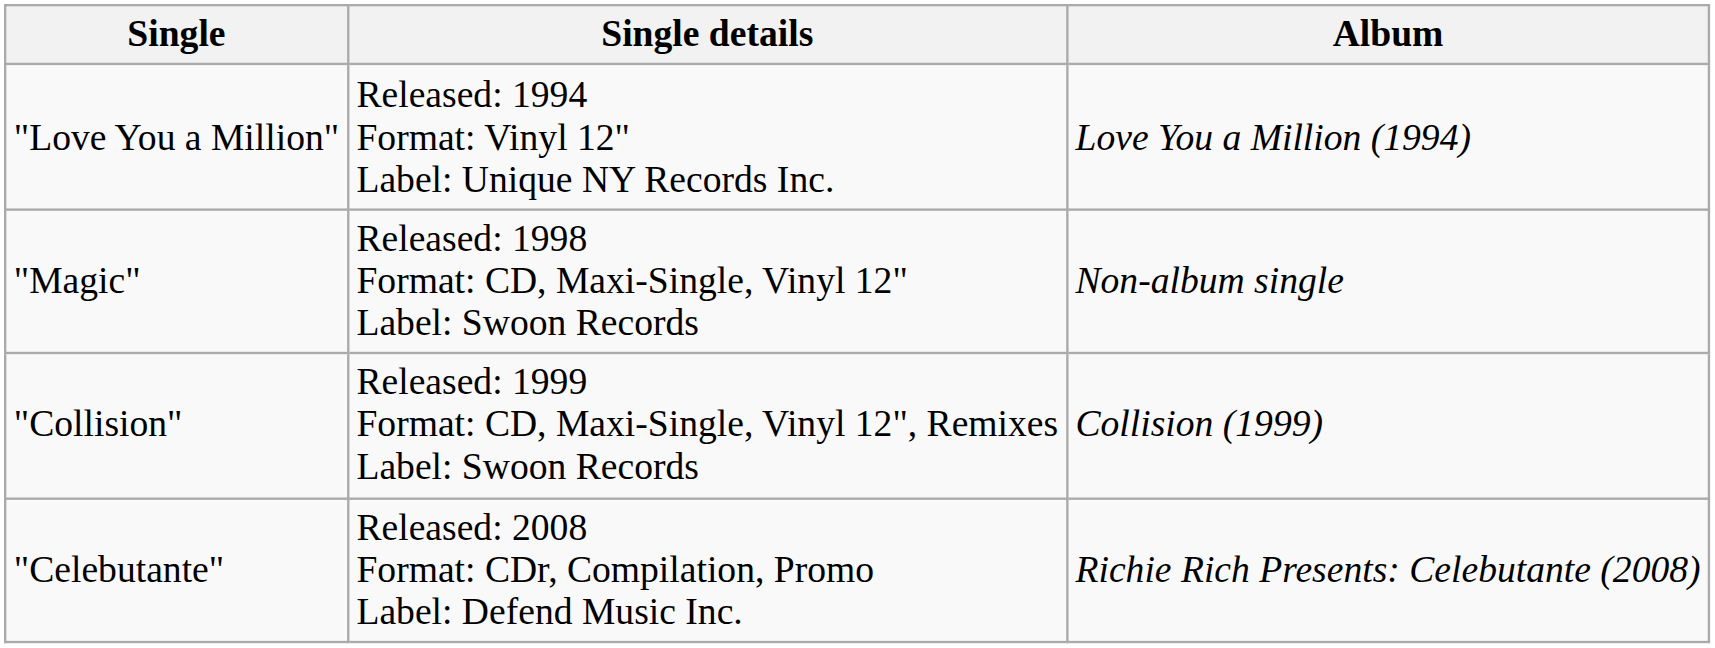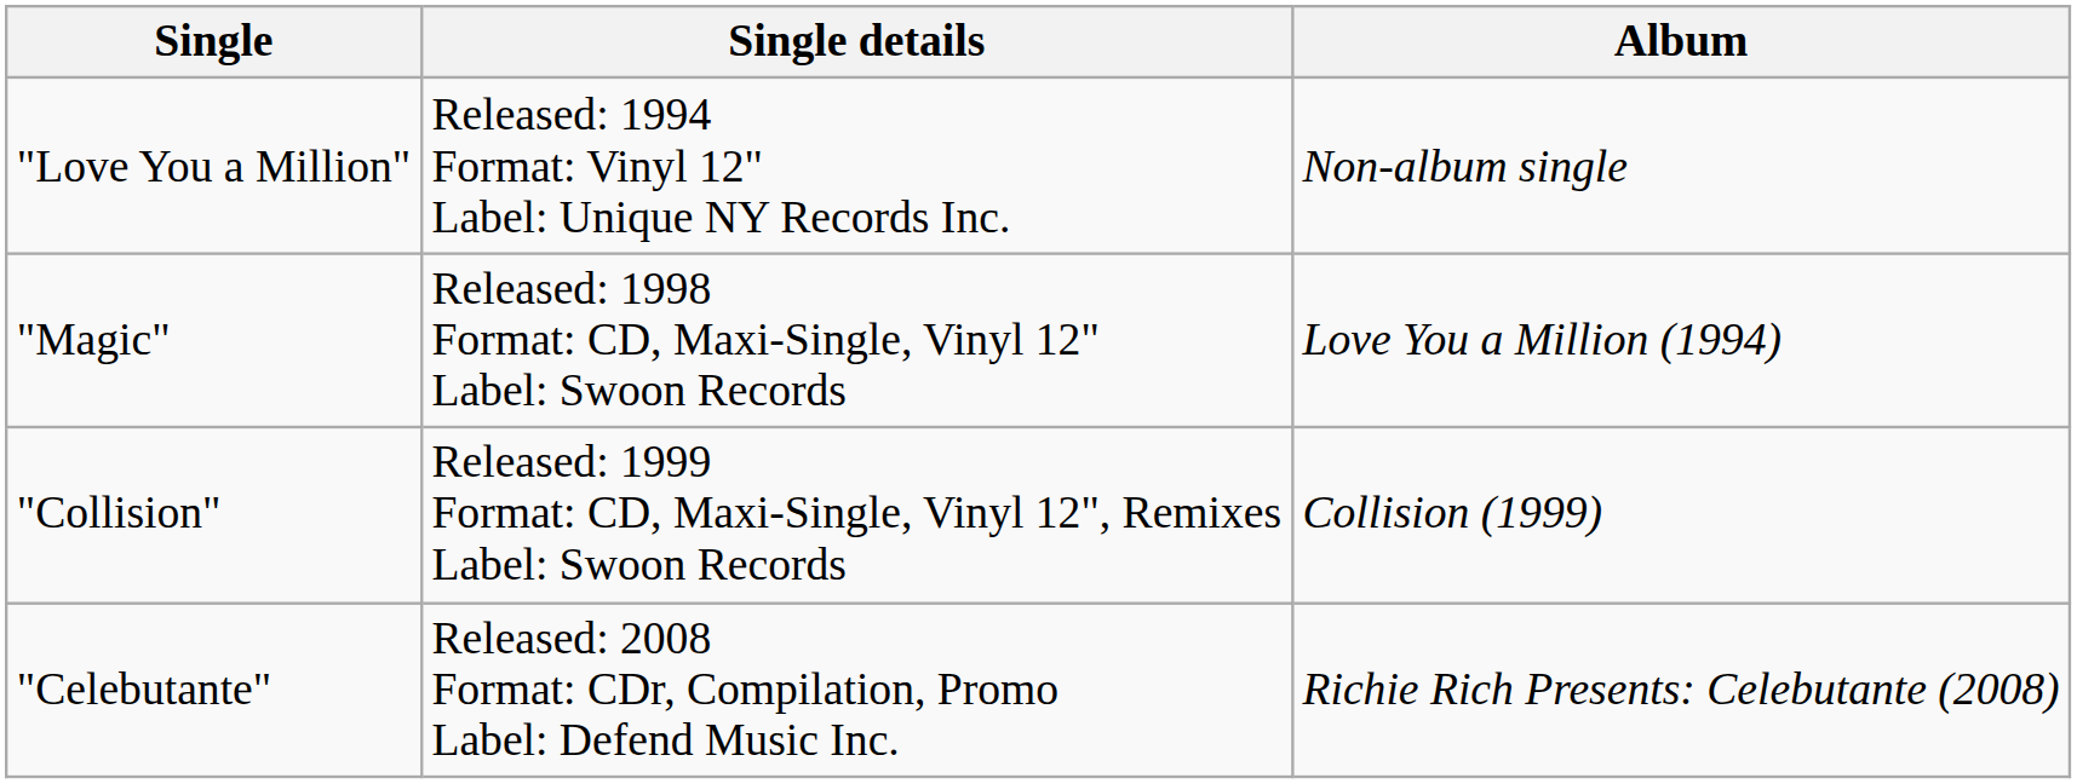"Love You a Million" | Album: Love You a Million (1994) -> Non-album single
"Magic" | Album: Non-album single -> Love You a Million (1994)
